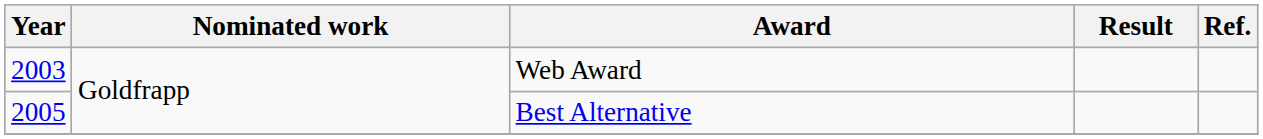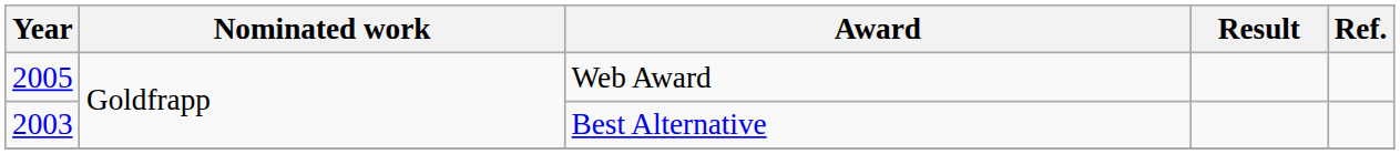Web Award | Year: 2003 -> 2005
Best Alternative | Year: 2005 -> 2003
